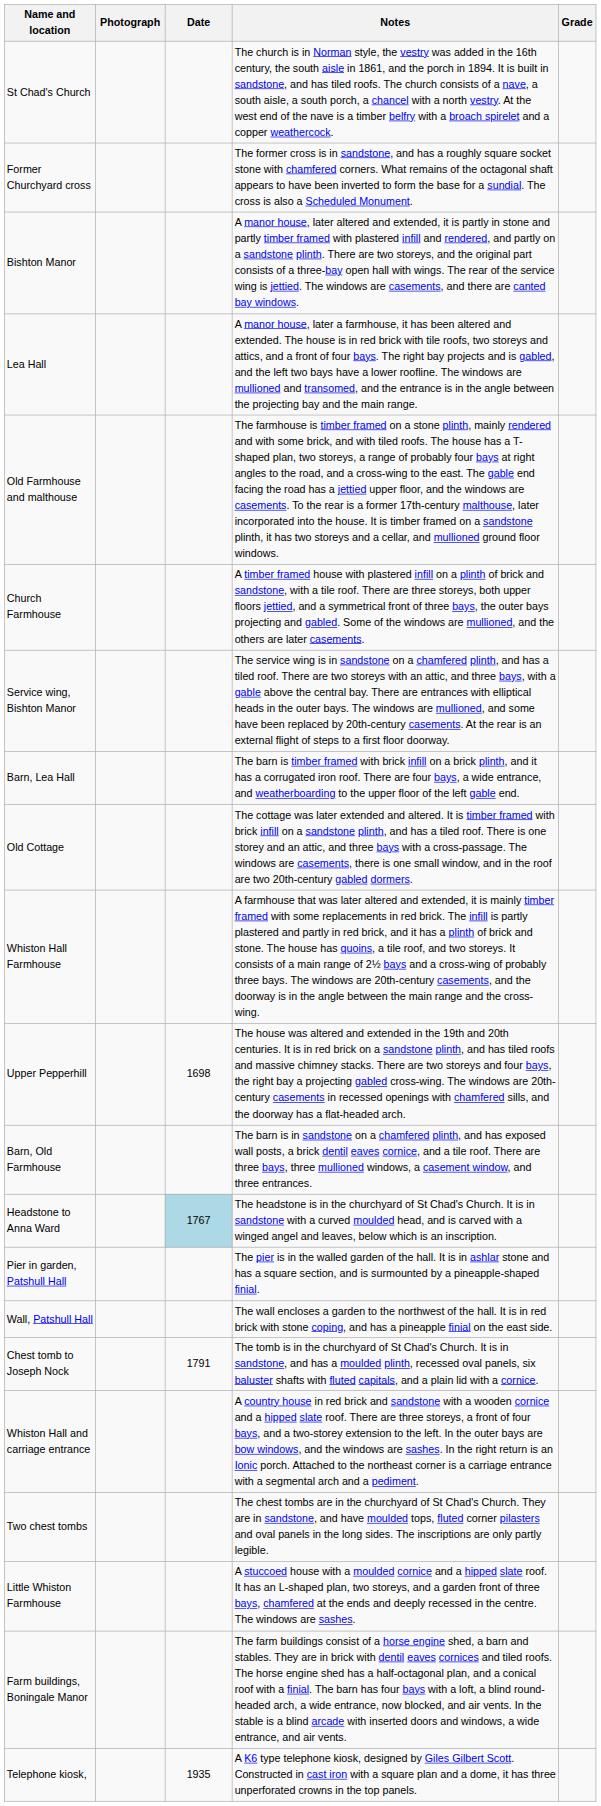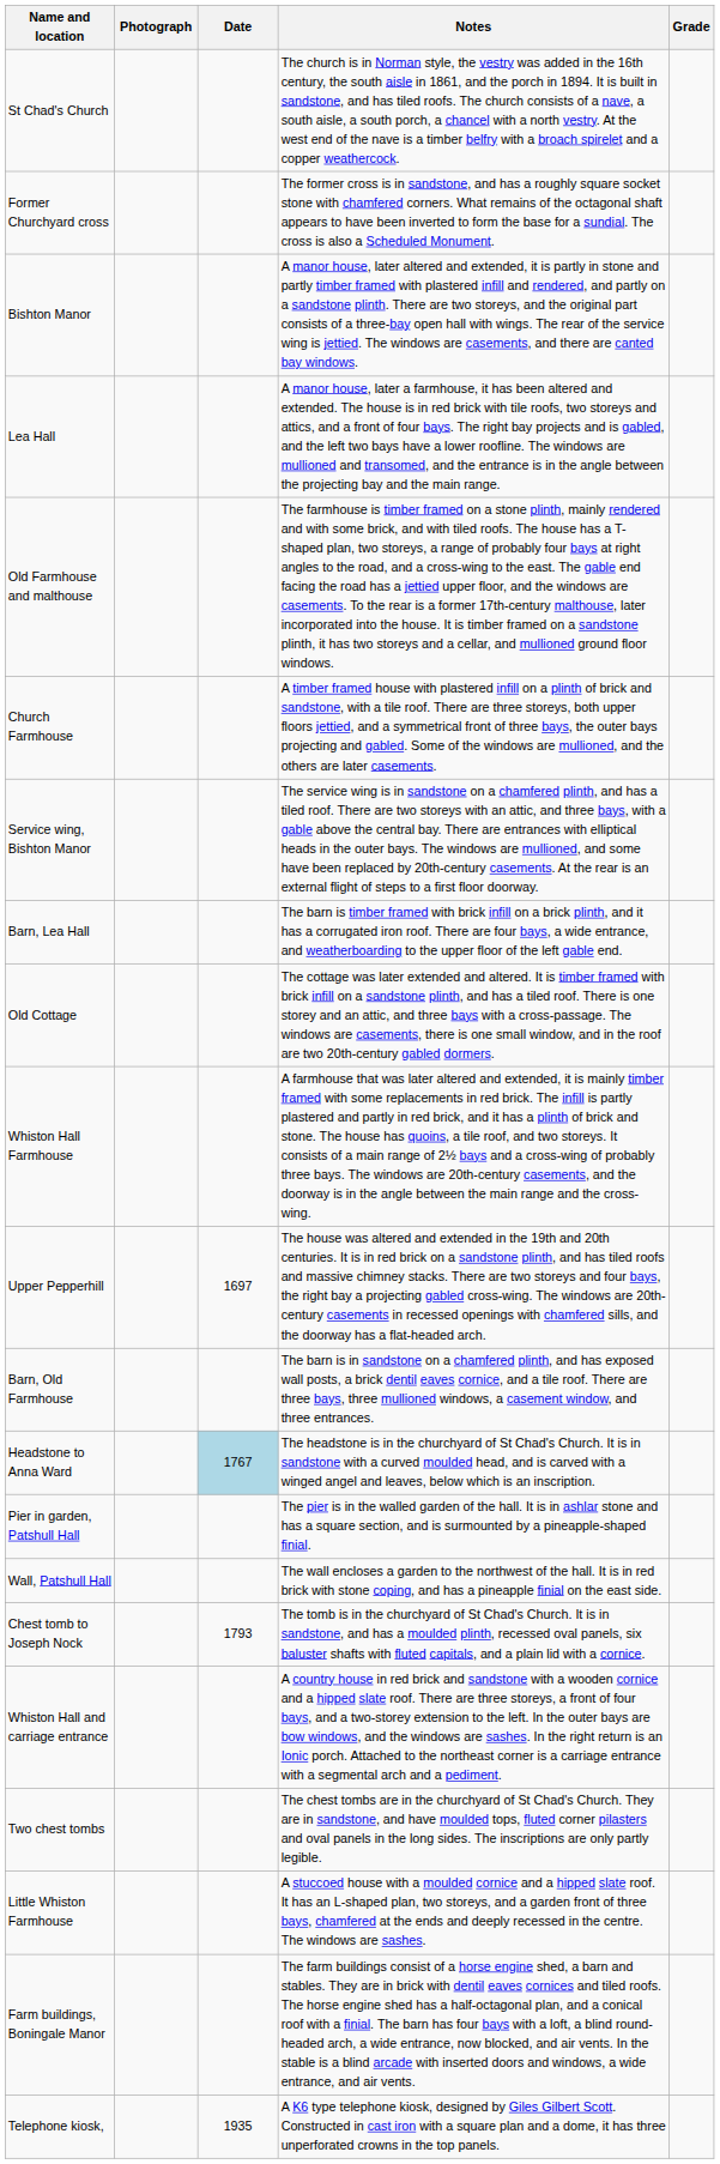Upper Pepperhill | Date: 1698 -> 1697
Chest tomb to Joseph Nock | Date: 1791 -> 1793
